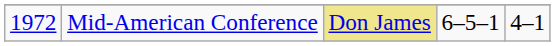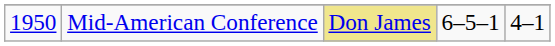Mid-American Conference | column 1: 1972 -> 1950
